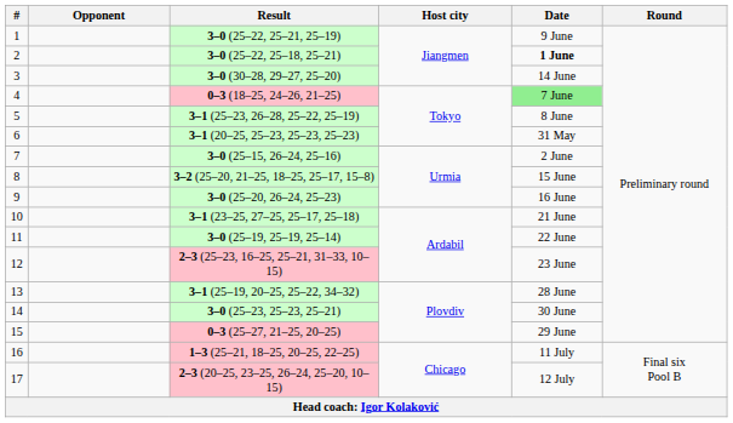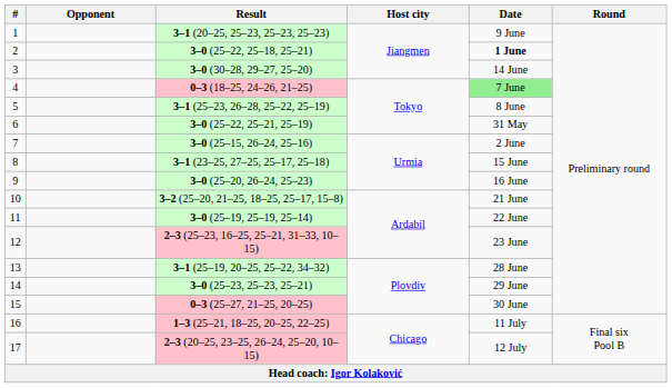1 | Result: 3–0 (25–22, 25–21, 25–19) -> 3–1 (20–25, 25–23, 25–23, 25–23)
6 | Result: 3–1 (20–25, 25–23, 25–23, 25–23) -> 3–0 (25–22, 25–21, 25–19)
8 | Result: 3–2 (25–20, 21–25, 18–25, 25–17, 15–8) -> 3–1 (23–25, 27–25, 25–17, 25–18)
10 | Result: 3–1 (23–25, 27–25, 25–17, 25–18) -> 3–2 (25–20, 21–25, 18–25, 25–17, 15–8)
14 | Date: 30 June -> 29 June
15 | Date: 29 June -> 30 June
